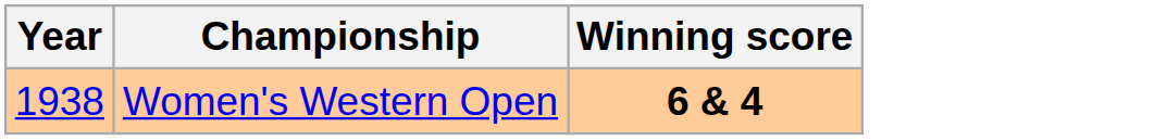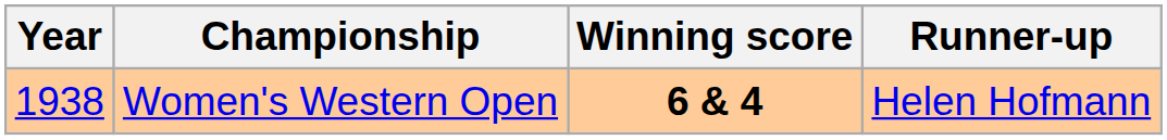+ column: Runner-up | Helen Hofmann
